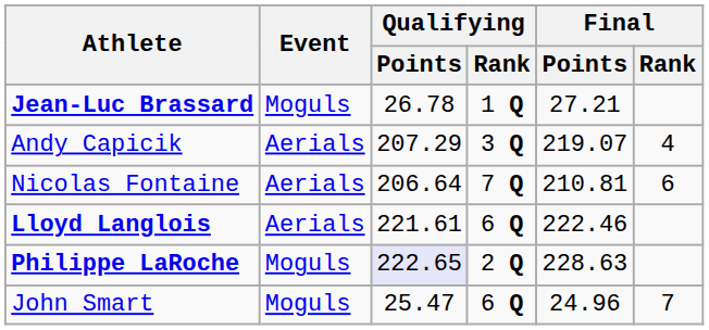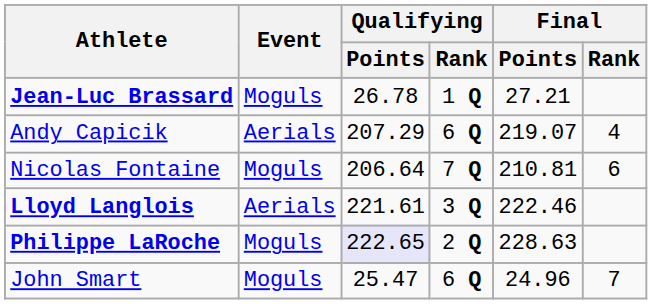Andy Capicik | Qualifying / Rank: 3 Q -> 6 Q
Nicolas Fontaine | Event: Aerials -> Moguls
Lloyd Langlois | Qualifying / Rank: 6 Q -> 3 Q
